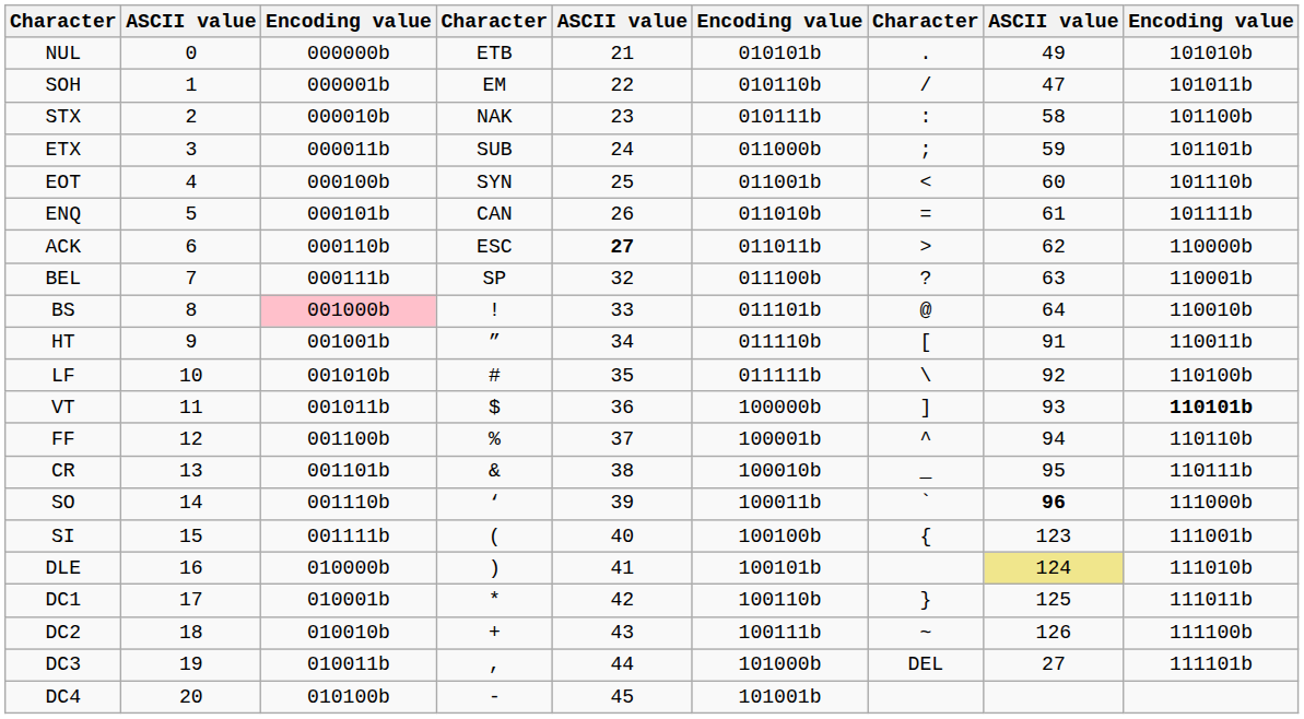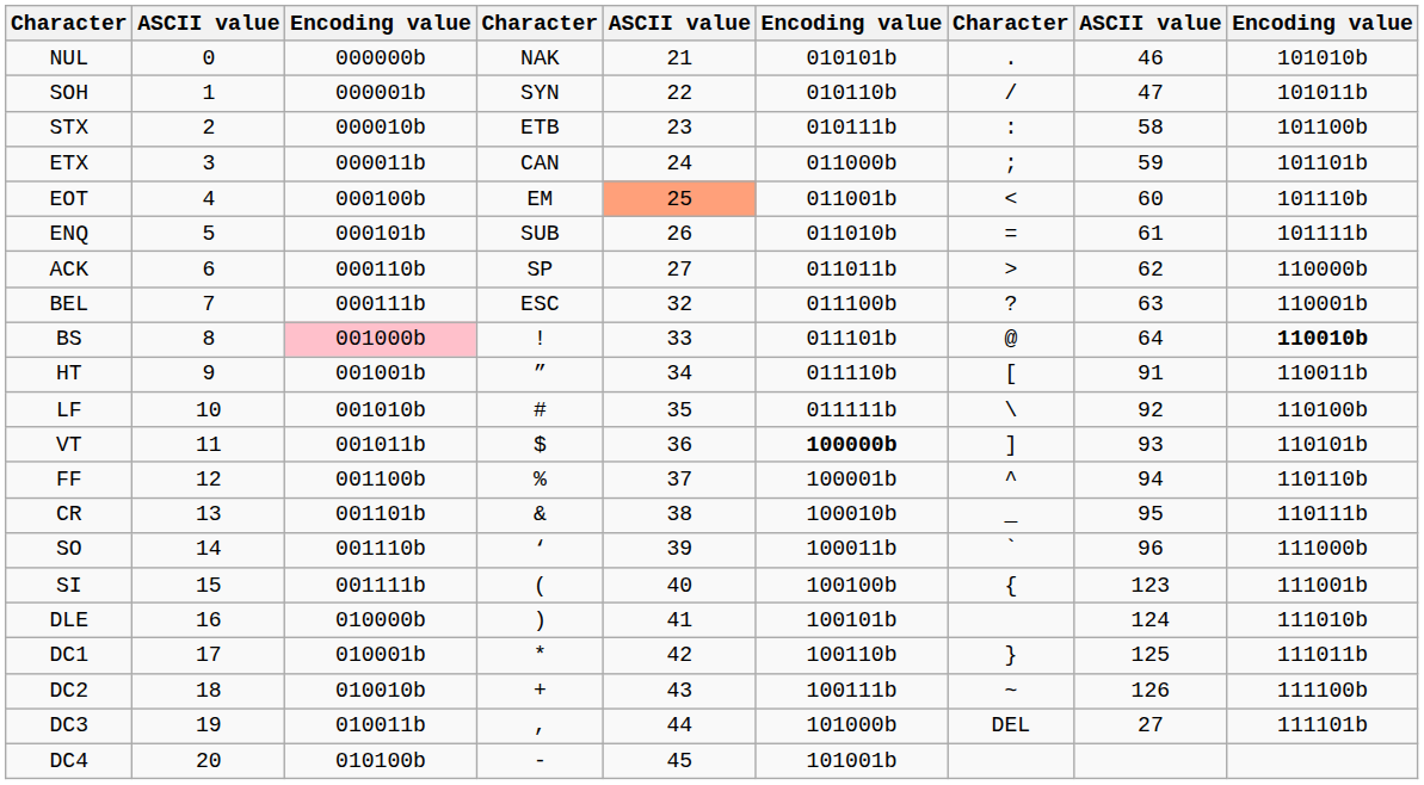NUL | column 4: ETB -> NAK
NUL | column 8: 49 -> 46
SOH | column 4: EM -> SYN
STX | column 4: NAK -> ETB
ETX | column 4: SUB -> CAN
EOT | column 4: SYN -> EM
EOT | column 5: no background -> lightsalmon background
ENQ | column 4: CAN -> SUB
ACK | column 4: ESC -> SP
ACK | column 5: bold -> normal
BEL | column 4: SP -> ESC
BS | column 9: normal -> bold
VT | column 6: normal -> bold
VT | column 9: bold -> normal
SO | column 8: bold -> normal
DLE | column 8: khaki background -> no background
